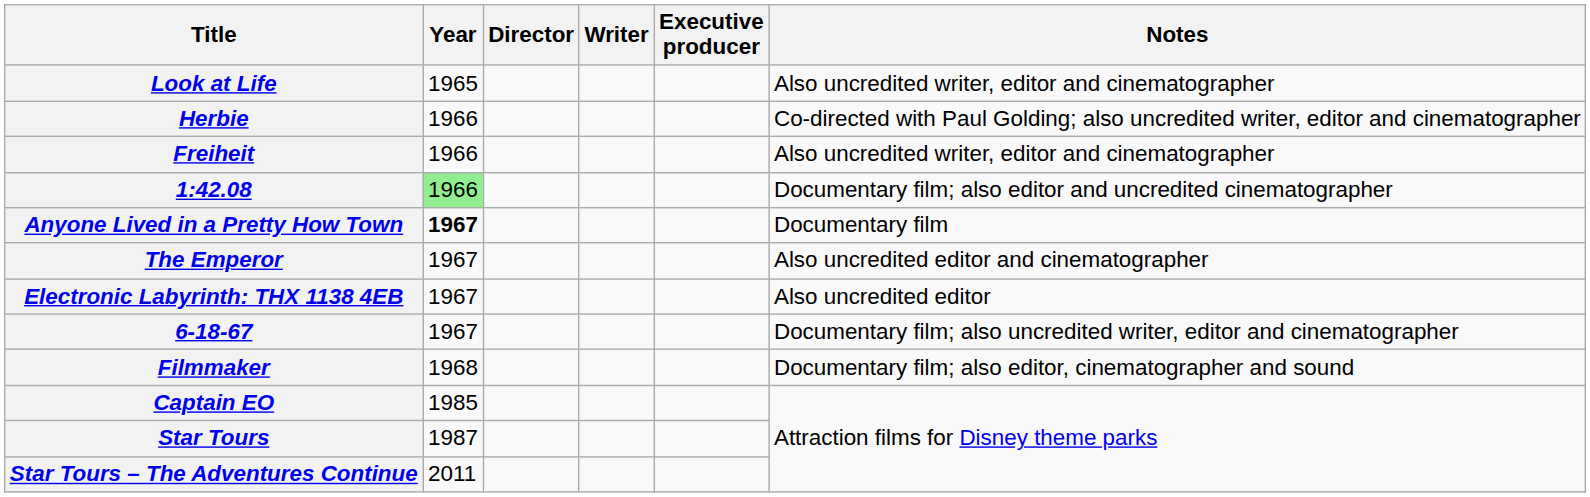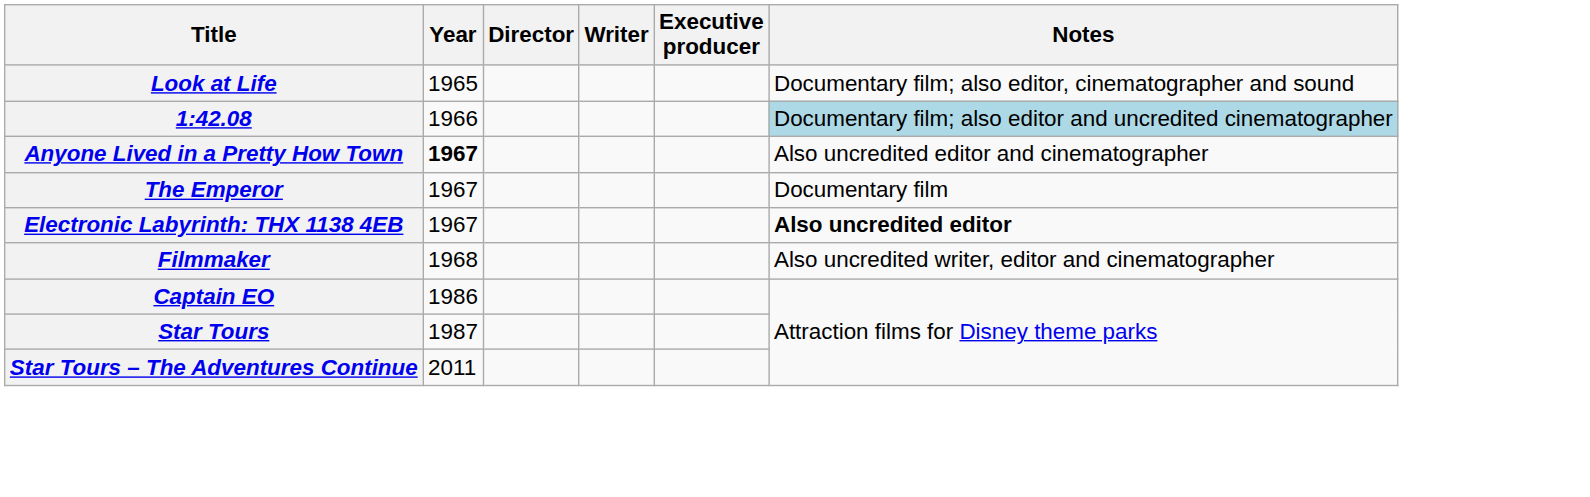Look at Life | Notes: Also uncredited writer, editor and cinematographer -> Documentary film; also editor, cinematographer and sound
- row: Herbie | 1966 | Co-directed with Paul Golding; also uncredited writer, editor and cinematographer
- row: Freiheit | 1966 | Also uncredited writer, editor and cinematographer
1:42.08 | Year: lightgreen background -> no background
1:42.08 | Notes: no background -> lightblue background
Anyone Lived in a Pretty How Town | Notes: Documentary film -> Also uncredited editor and cinematographer
The Emperor | Notes: Also uncredited editor and cinematographer -> Documentary film
Electronic Labyrinth: THX 1138 4EB | Notes: normal -> bold
- row: 6-18-67 | 1967 | Documentary film; also uncredited writer, editor and cinematographer
Filmmaker | Notes: Documentary film; also editor, cinematographer and sound -> Also uncredited writer, editor and cinematographer
Captain EO | Year: 1985 -> 1986
